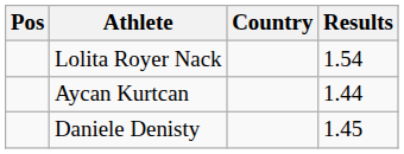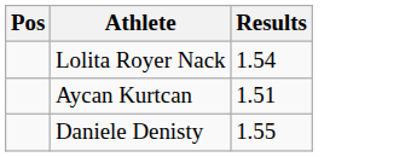- column: Country
Aycan Kurtcan | Results: 1.44 -> 1.51
Daniele Denisty | Results: 1.45 -> 1.55
